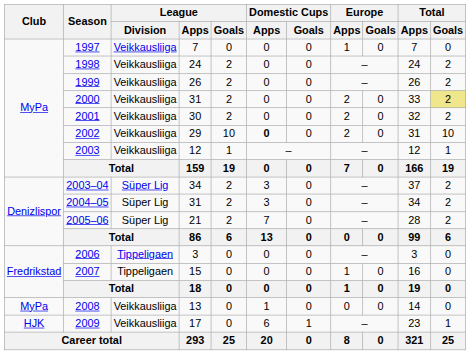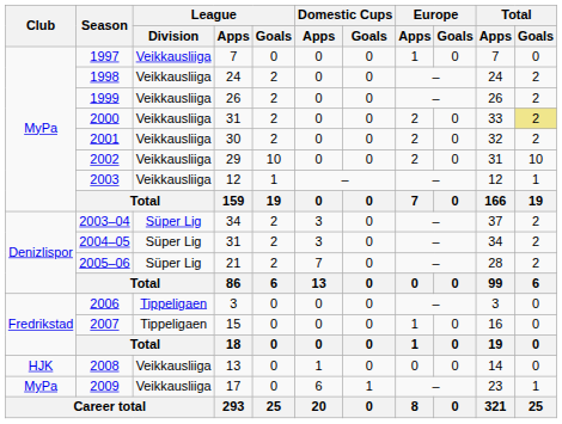2002 | Domestic Cups / Apps: bold -> normal
2008 | Club: MyPa -> HJK
2009 | Club: HJK -> MyPa
